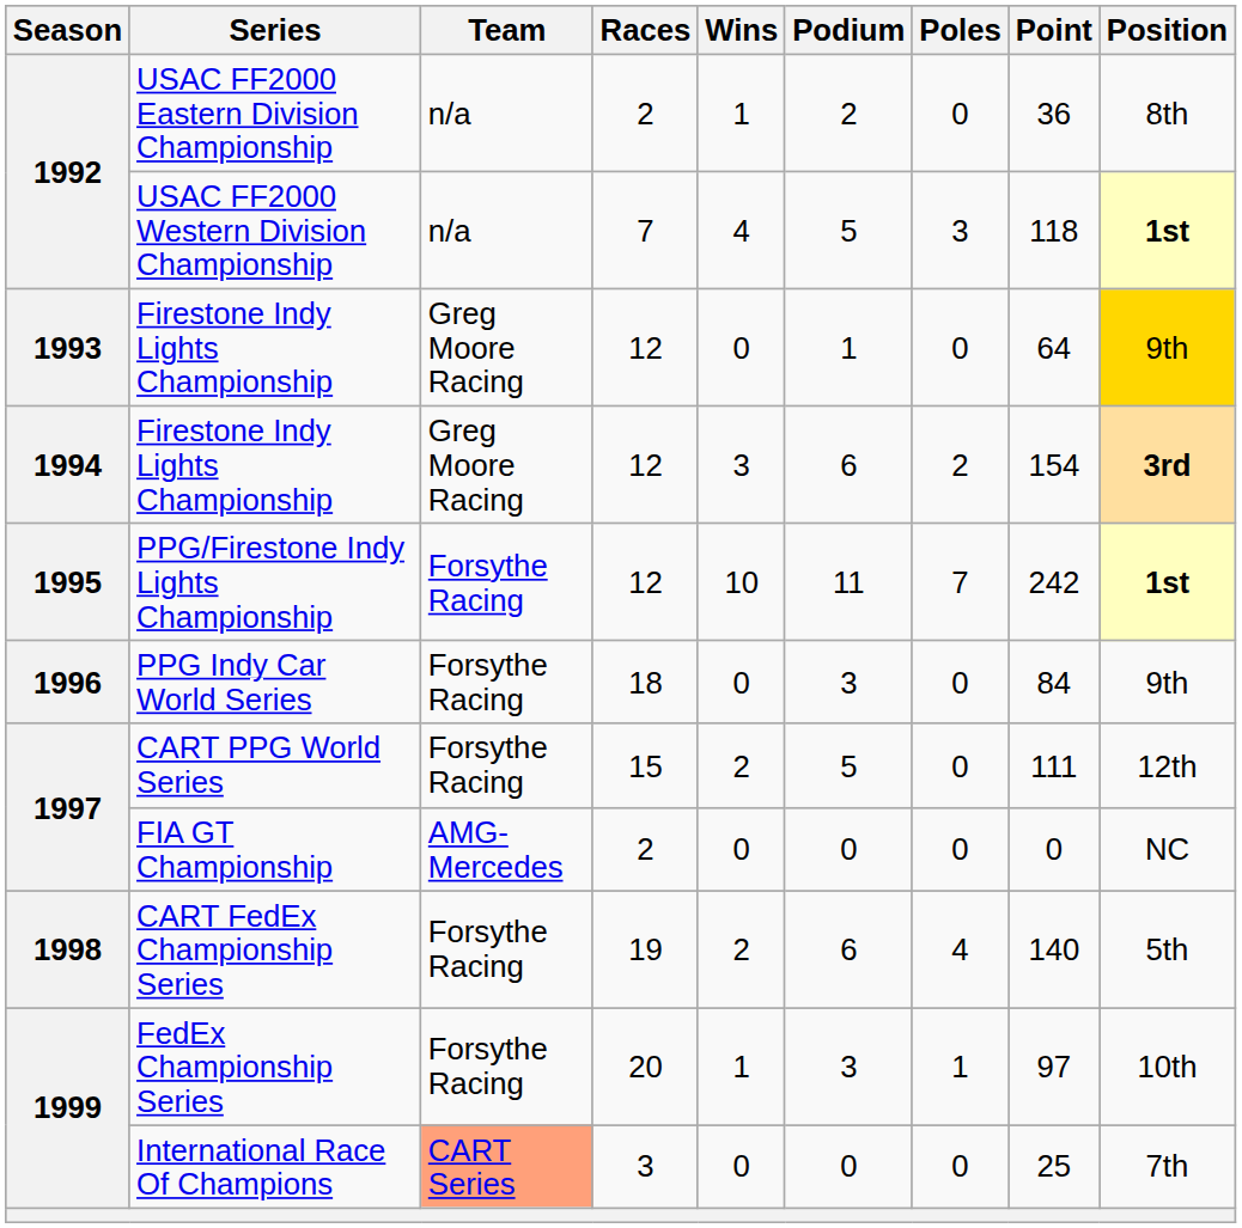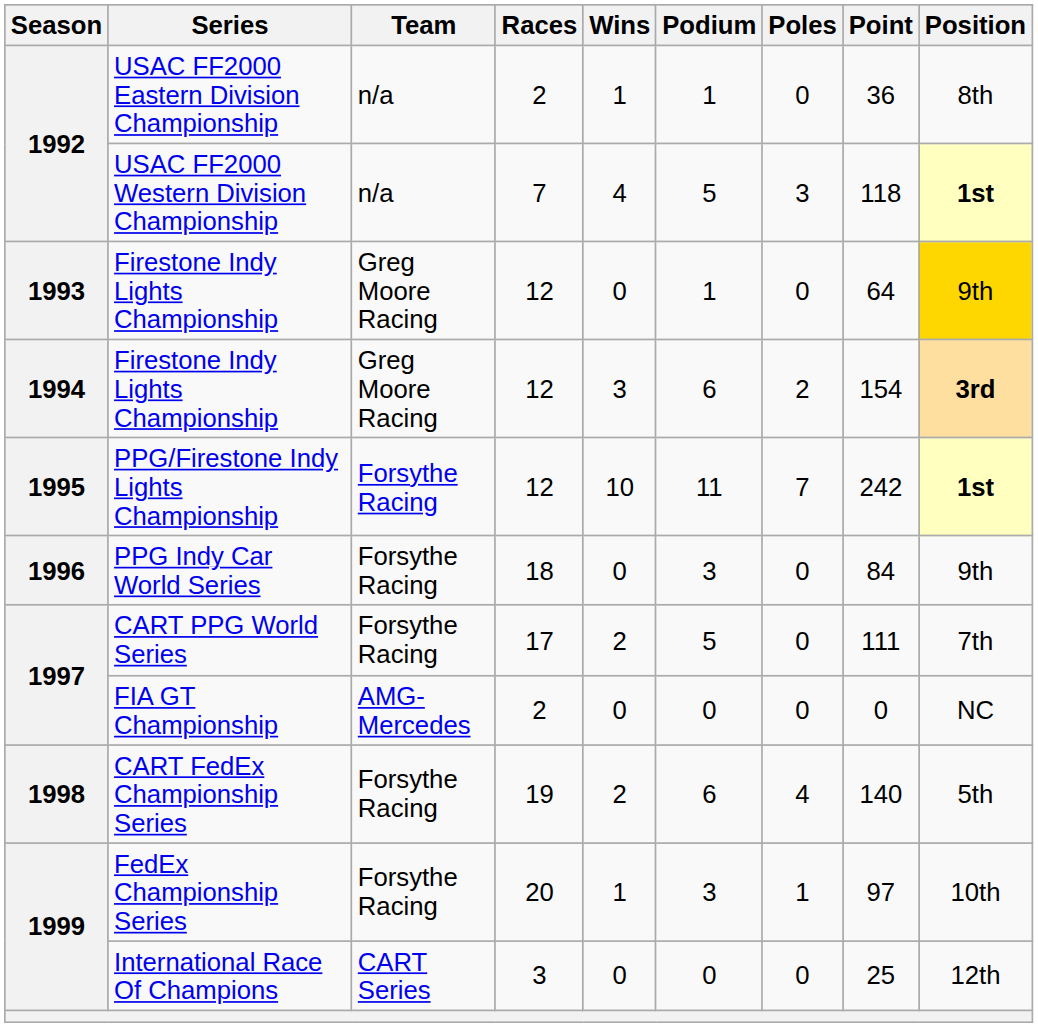USAC FF2000 Eastern Division Championship | Podium: 2 -> 1
CART PPG World Series | Races: 15 -> 17
CART PPG World Series | Position: 12th -> 7th
International Race Of Champions | Team: lightsalmon background -> no background
International Race Of Champions | Position: 7th -> 12th
